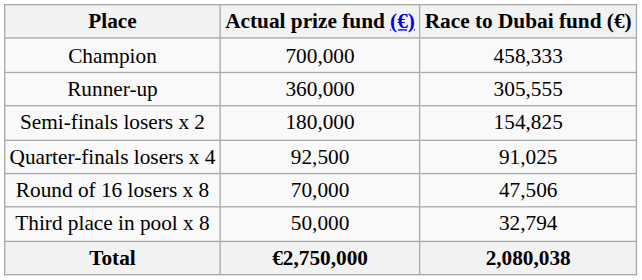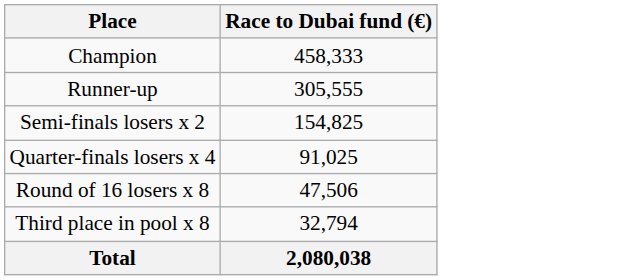- column: Actual prize fund (€) | 700,000 | 360,000 | 180,000 | 92,500 | 70,000 | 50,000 | €2,750,000
